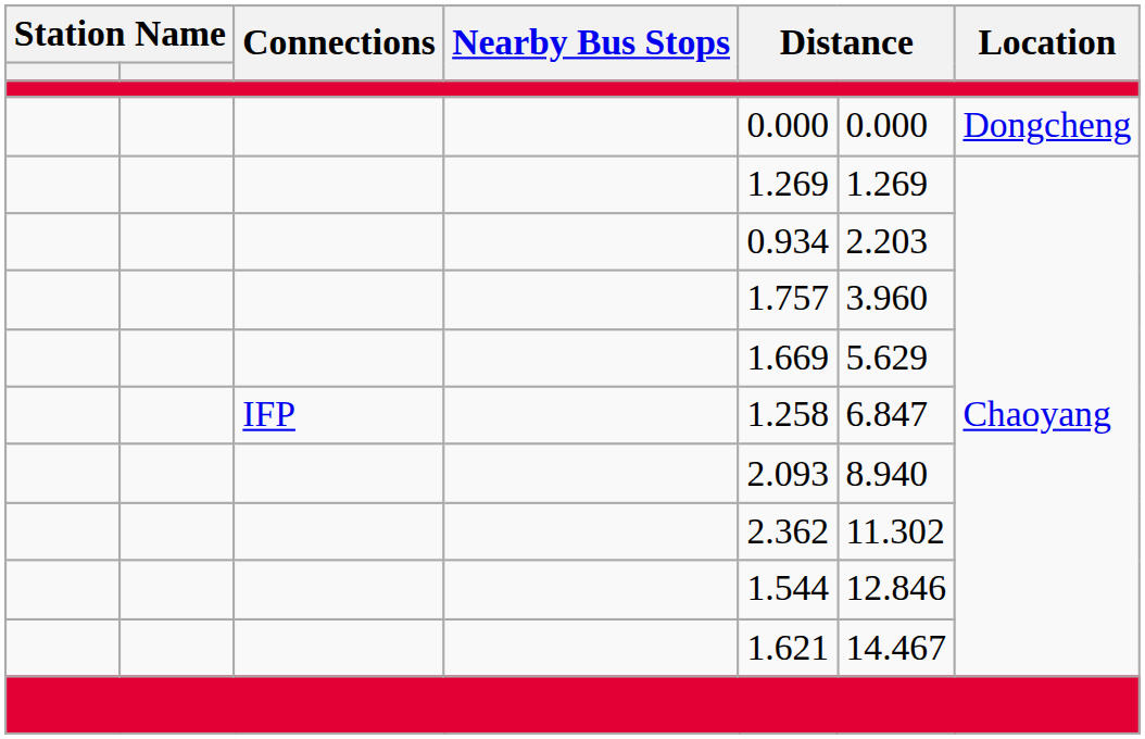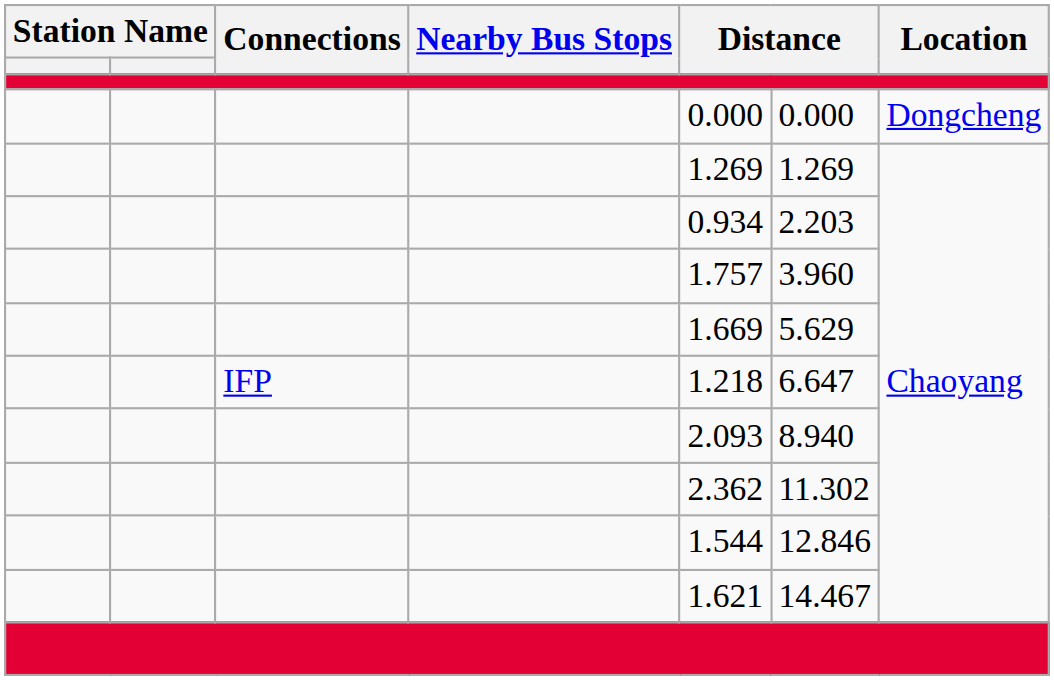IFP | column 5: 1.258 -> 1.218
IFP | column 6: 6.847 -> 6.647
